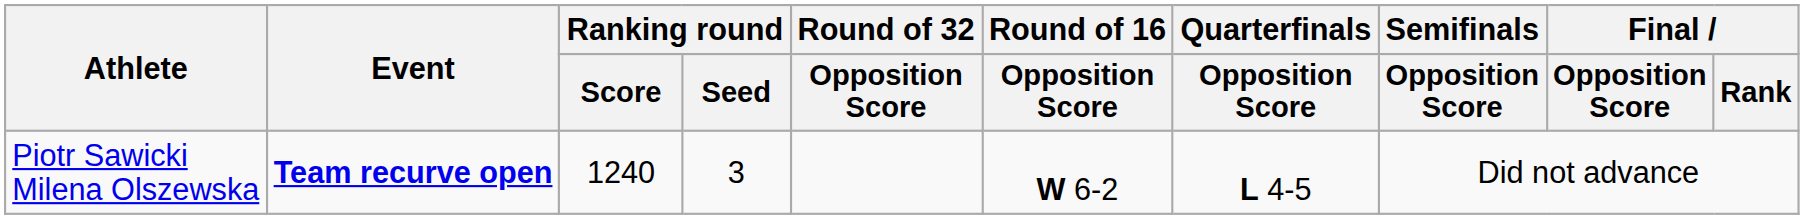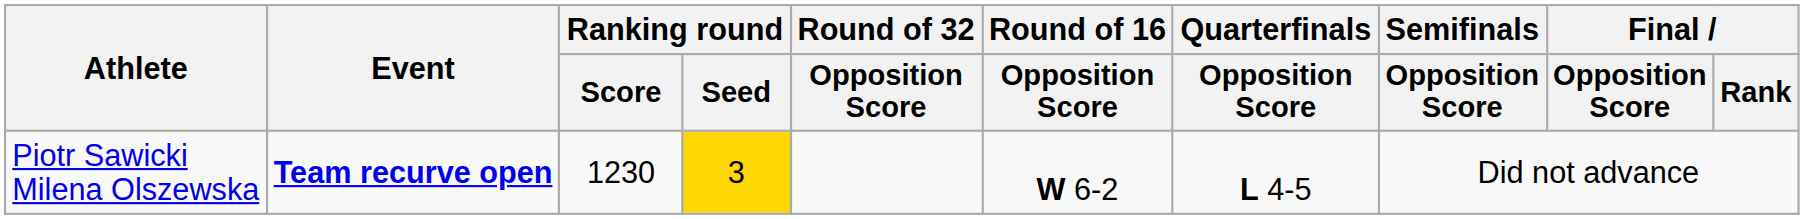Piotr Sawicki Milena Olszewska | Ranking round / Score: 1240 -> 1230
Piotr Sawicki Milena Olszewska | Ranking round / Seed: no background -> gold background
